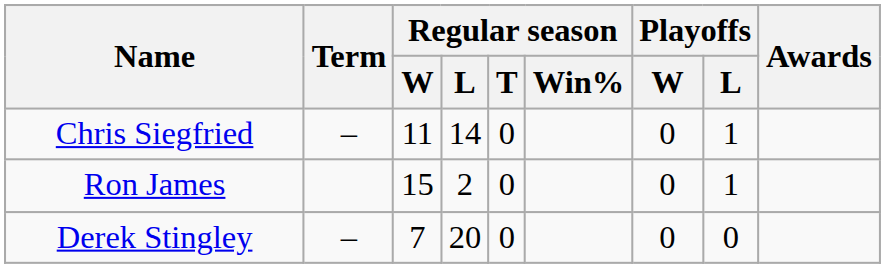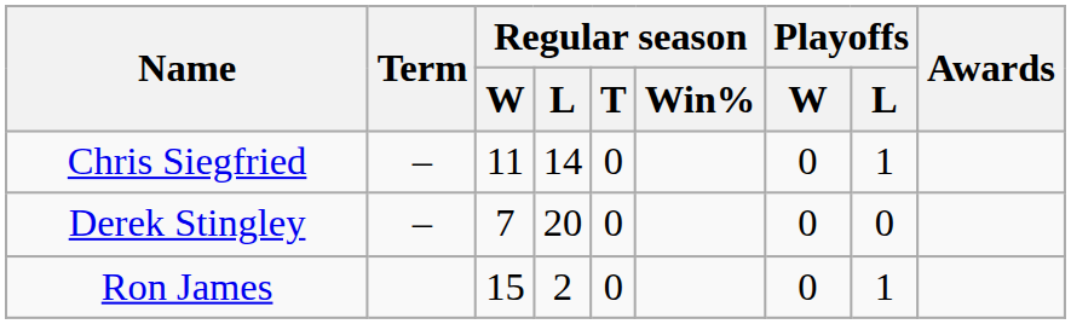rows swapped: Derek Stingley <-> Ron James
